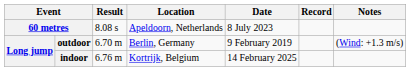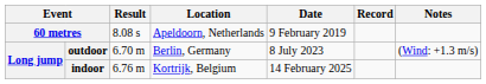60 metres | Date: 8 July 2023 -> 9 February 2019
outdoor | Date: 9 February 2019 -> 8 July 2023
